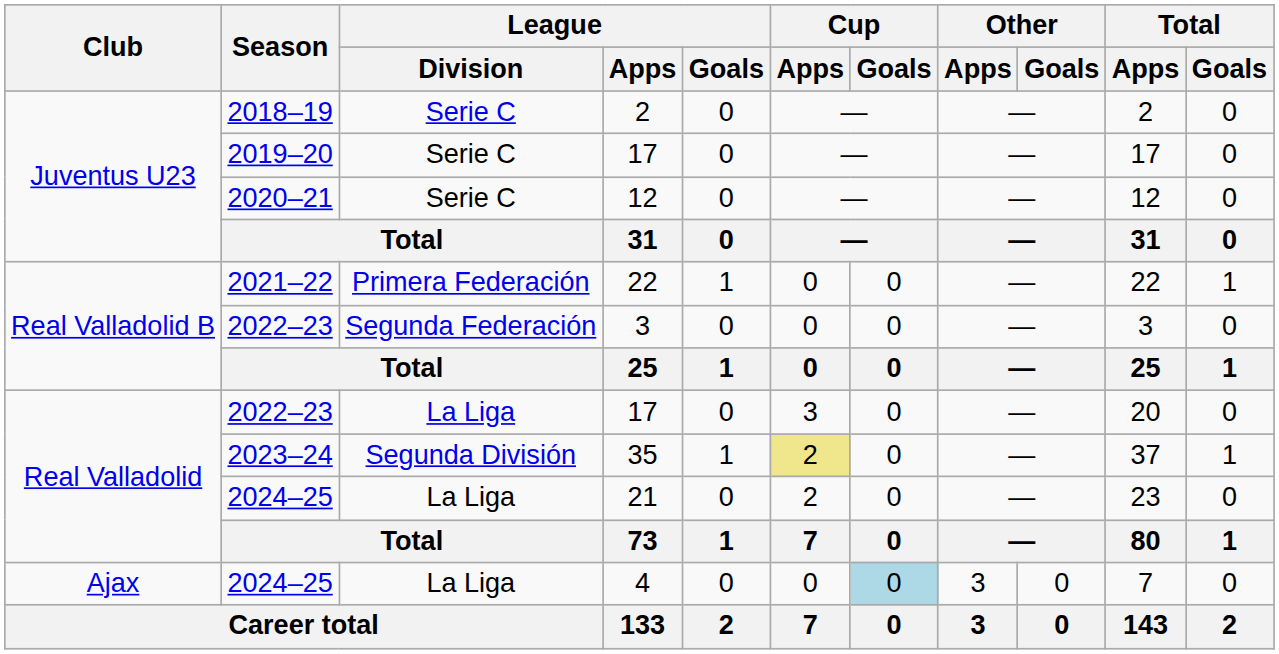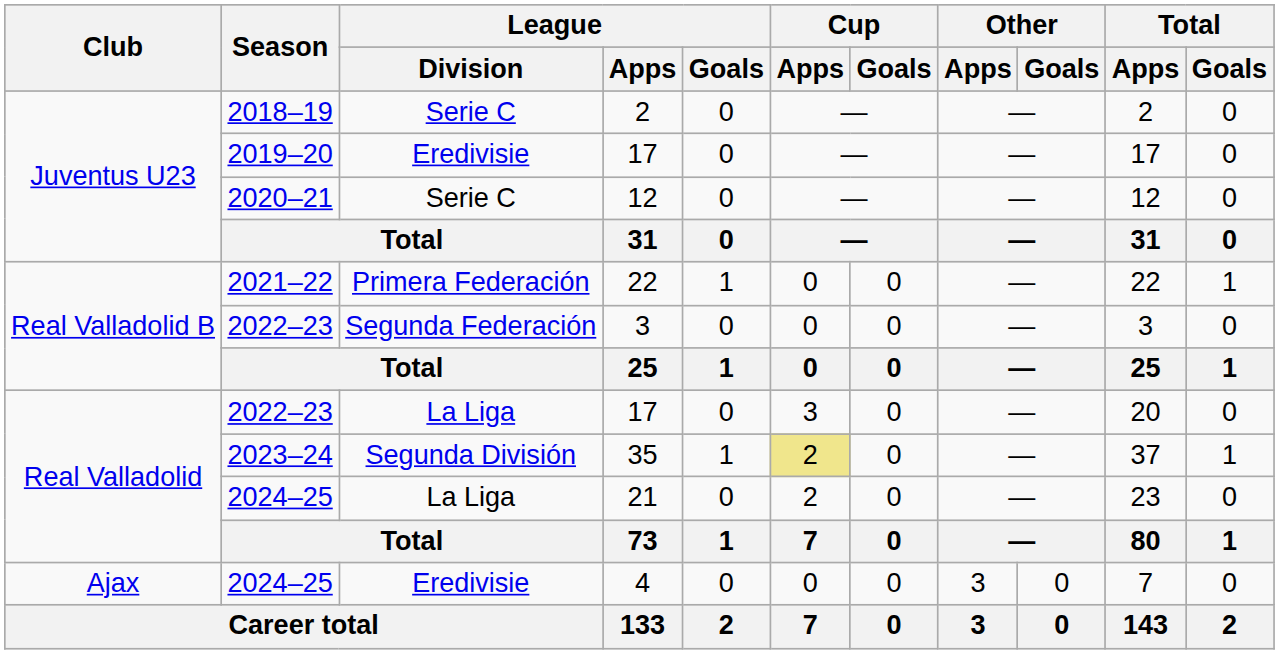2019–20 / 17 | League / Division: Serie C -> Eredivisie
4 | League / Division: La Liga -> Eredivisie
4 | Cup / Goals: lightblue background -> no background
